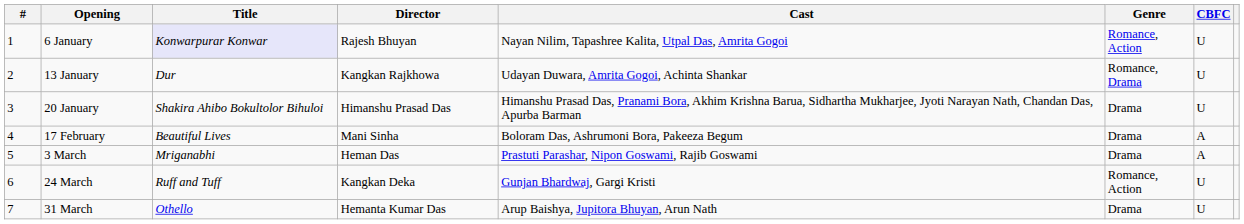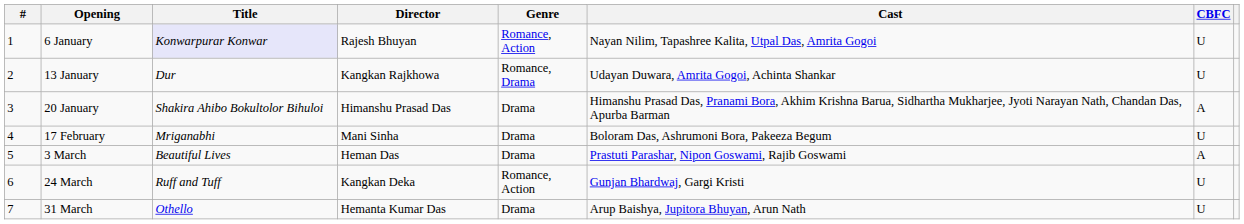columns swapped: Cast <-> Genre
20 January | CBFC: U -> A
17 February | Title: Beautiful Lives -> Mriganabhi
17 February | CBFC: A -> U
3 March | Title: Mriganabhi -> Beautiful Lives
